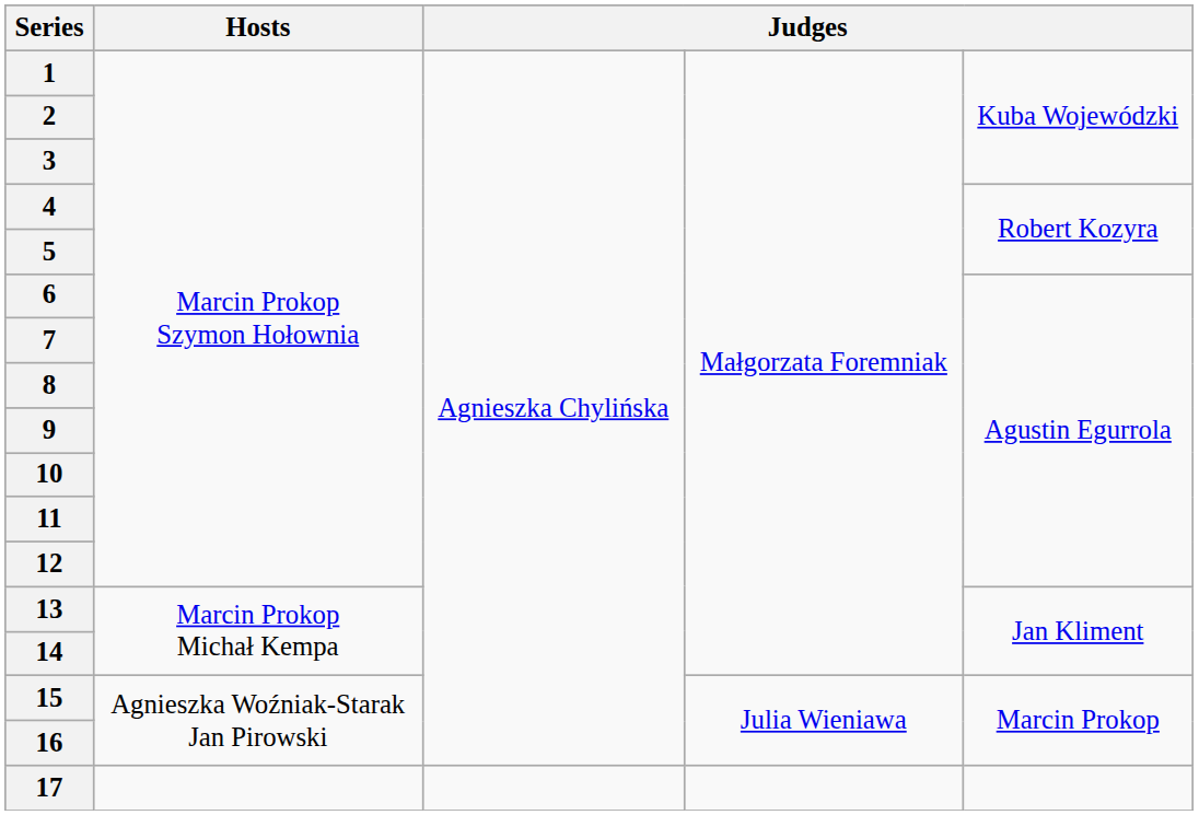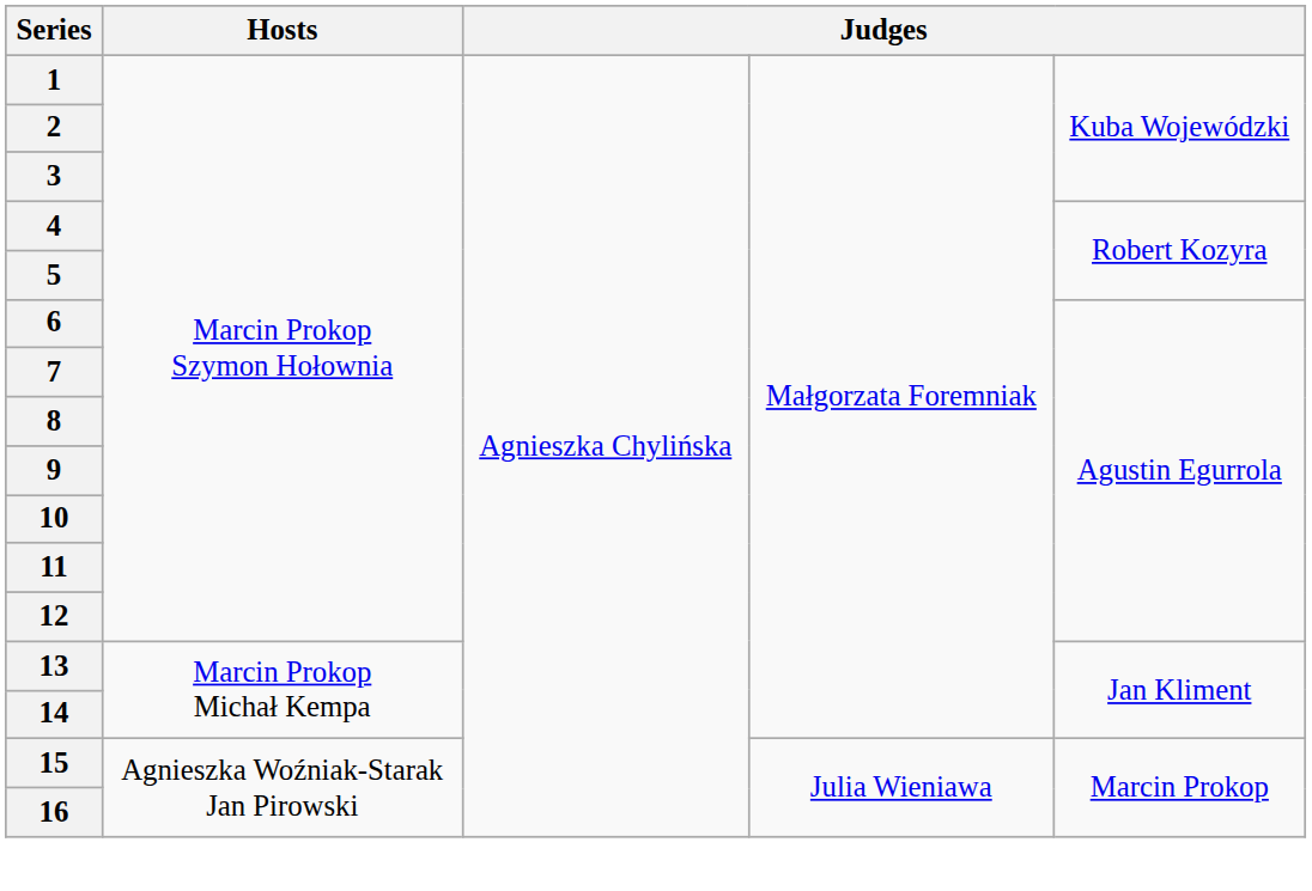- row: 17
